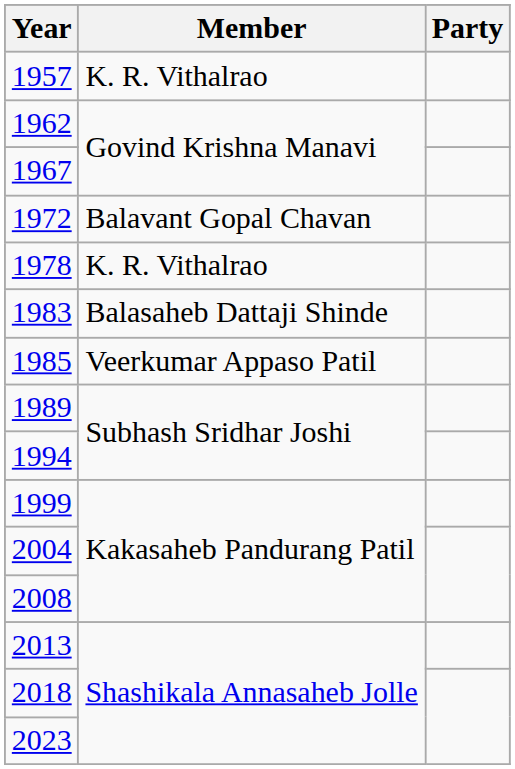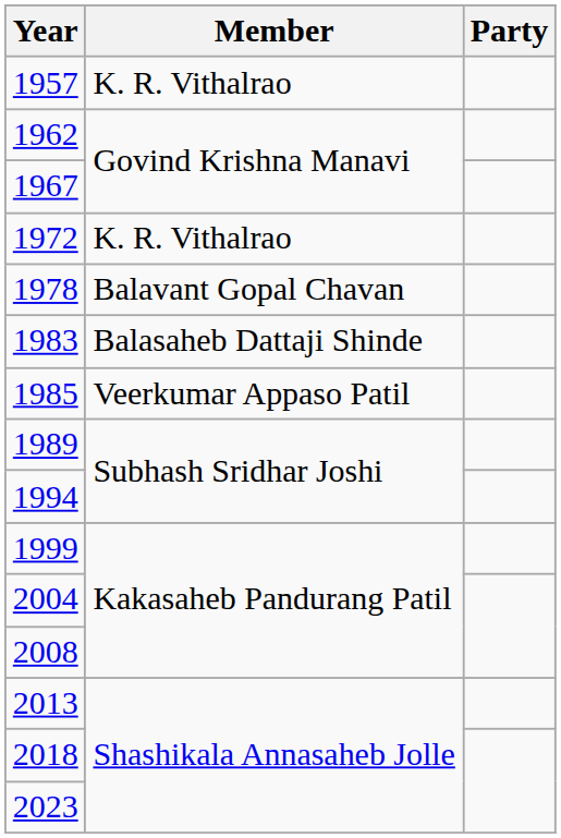1972 | Member: Balavant Gopal Chavan -> K. R. Vithalrao
1978 | Member: K. R. Vithalrao -> Balavant Gopal Chavan
